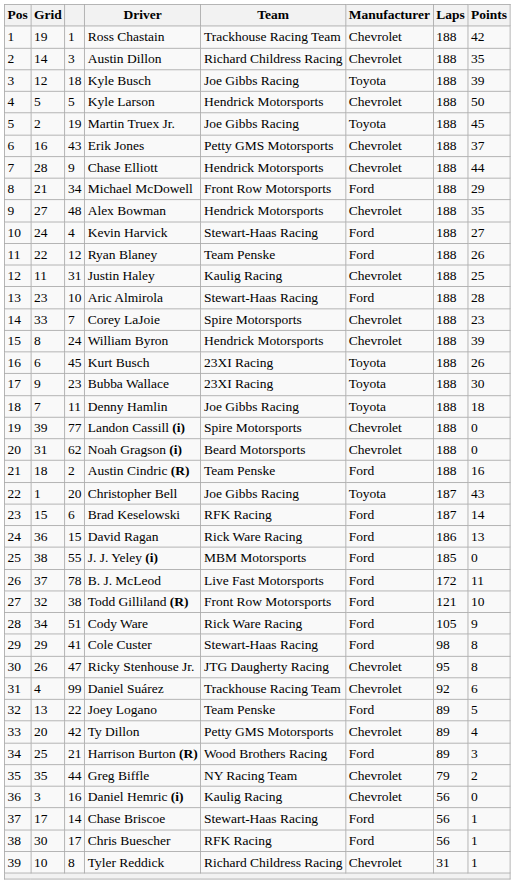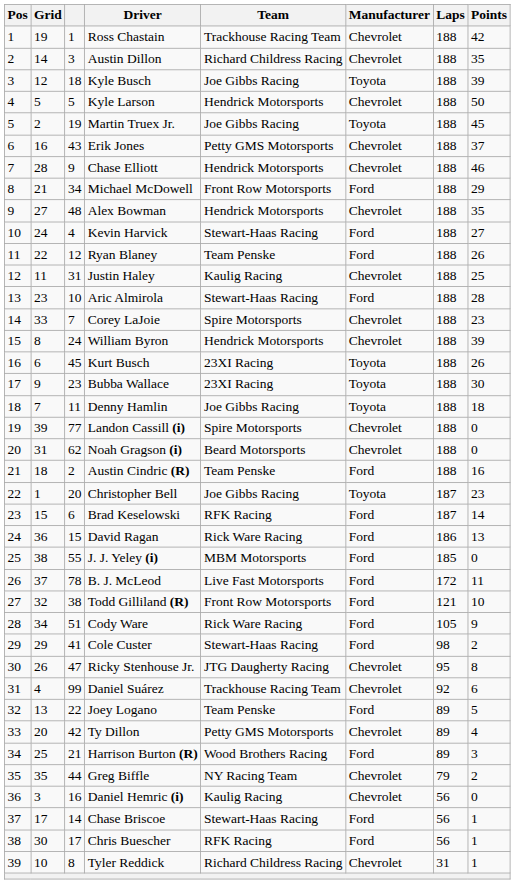Chase Elliott | Points: 44 -> 46
Christopher Bell | Points: 43 -> 23
Cole Custer | Points: 8 -> 2
